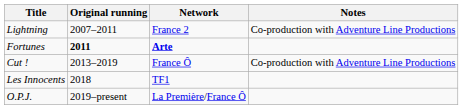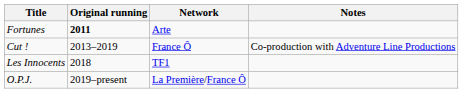- row: Lightning | 2007–2011 | France 2 | Co-production with Adventure Line Productions
Fortunes | Network: bold -> normal
